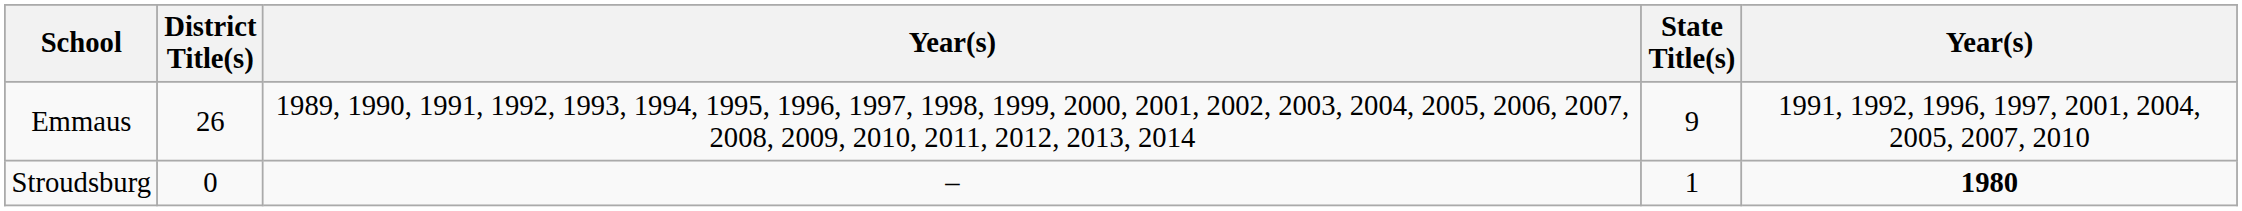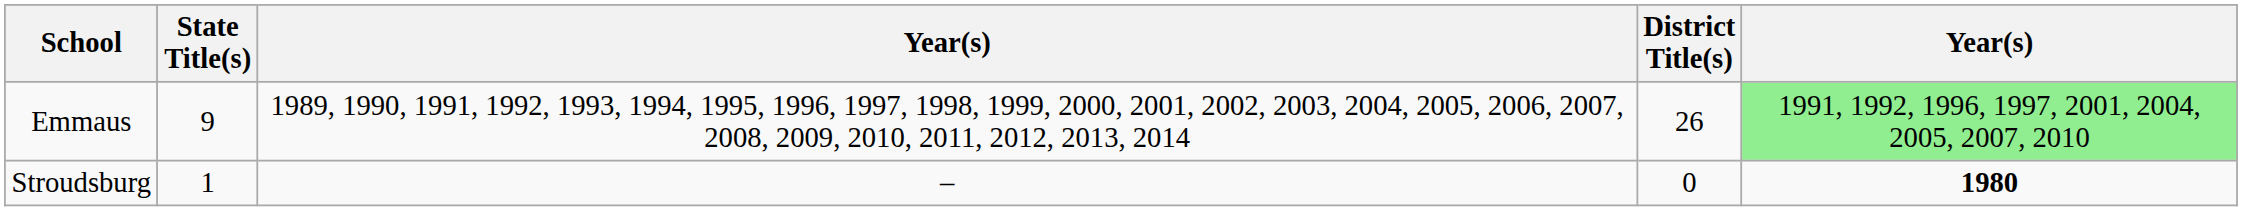columns swapped: District Title(s) <-> State Title(s)
Emmaus | column 5: no background -> lightgreen background
